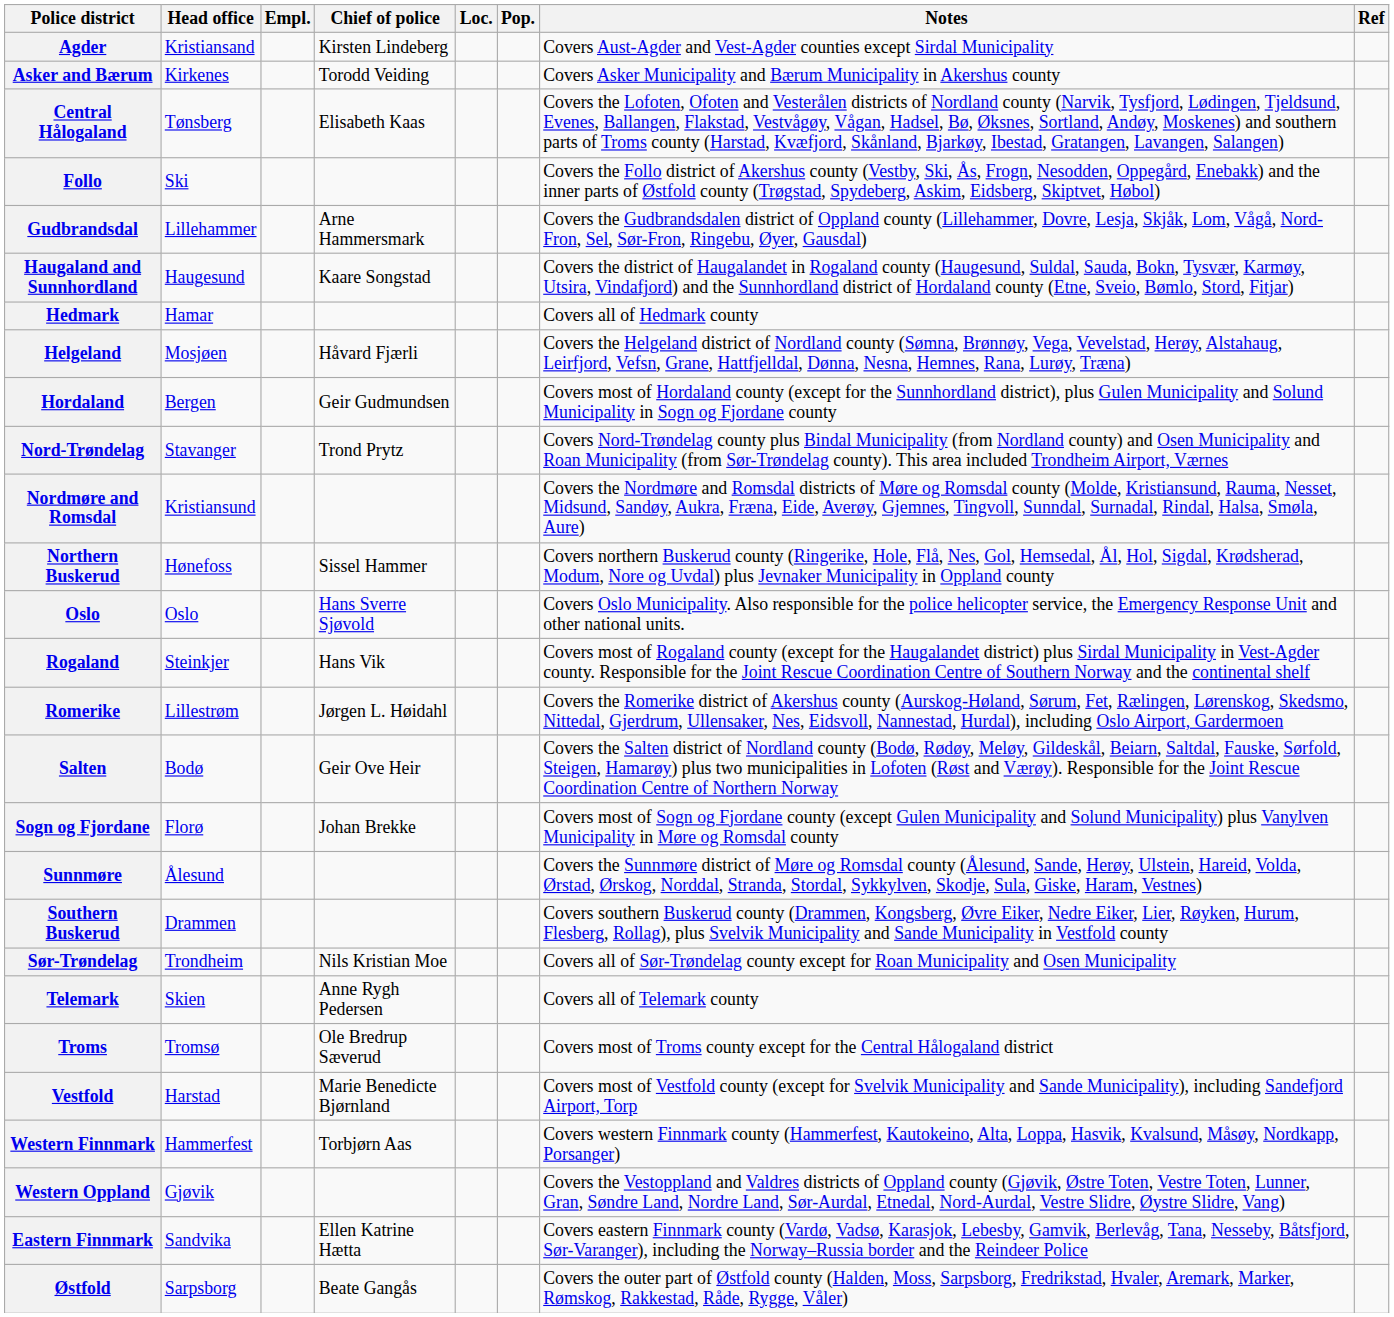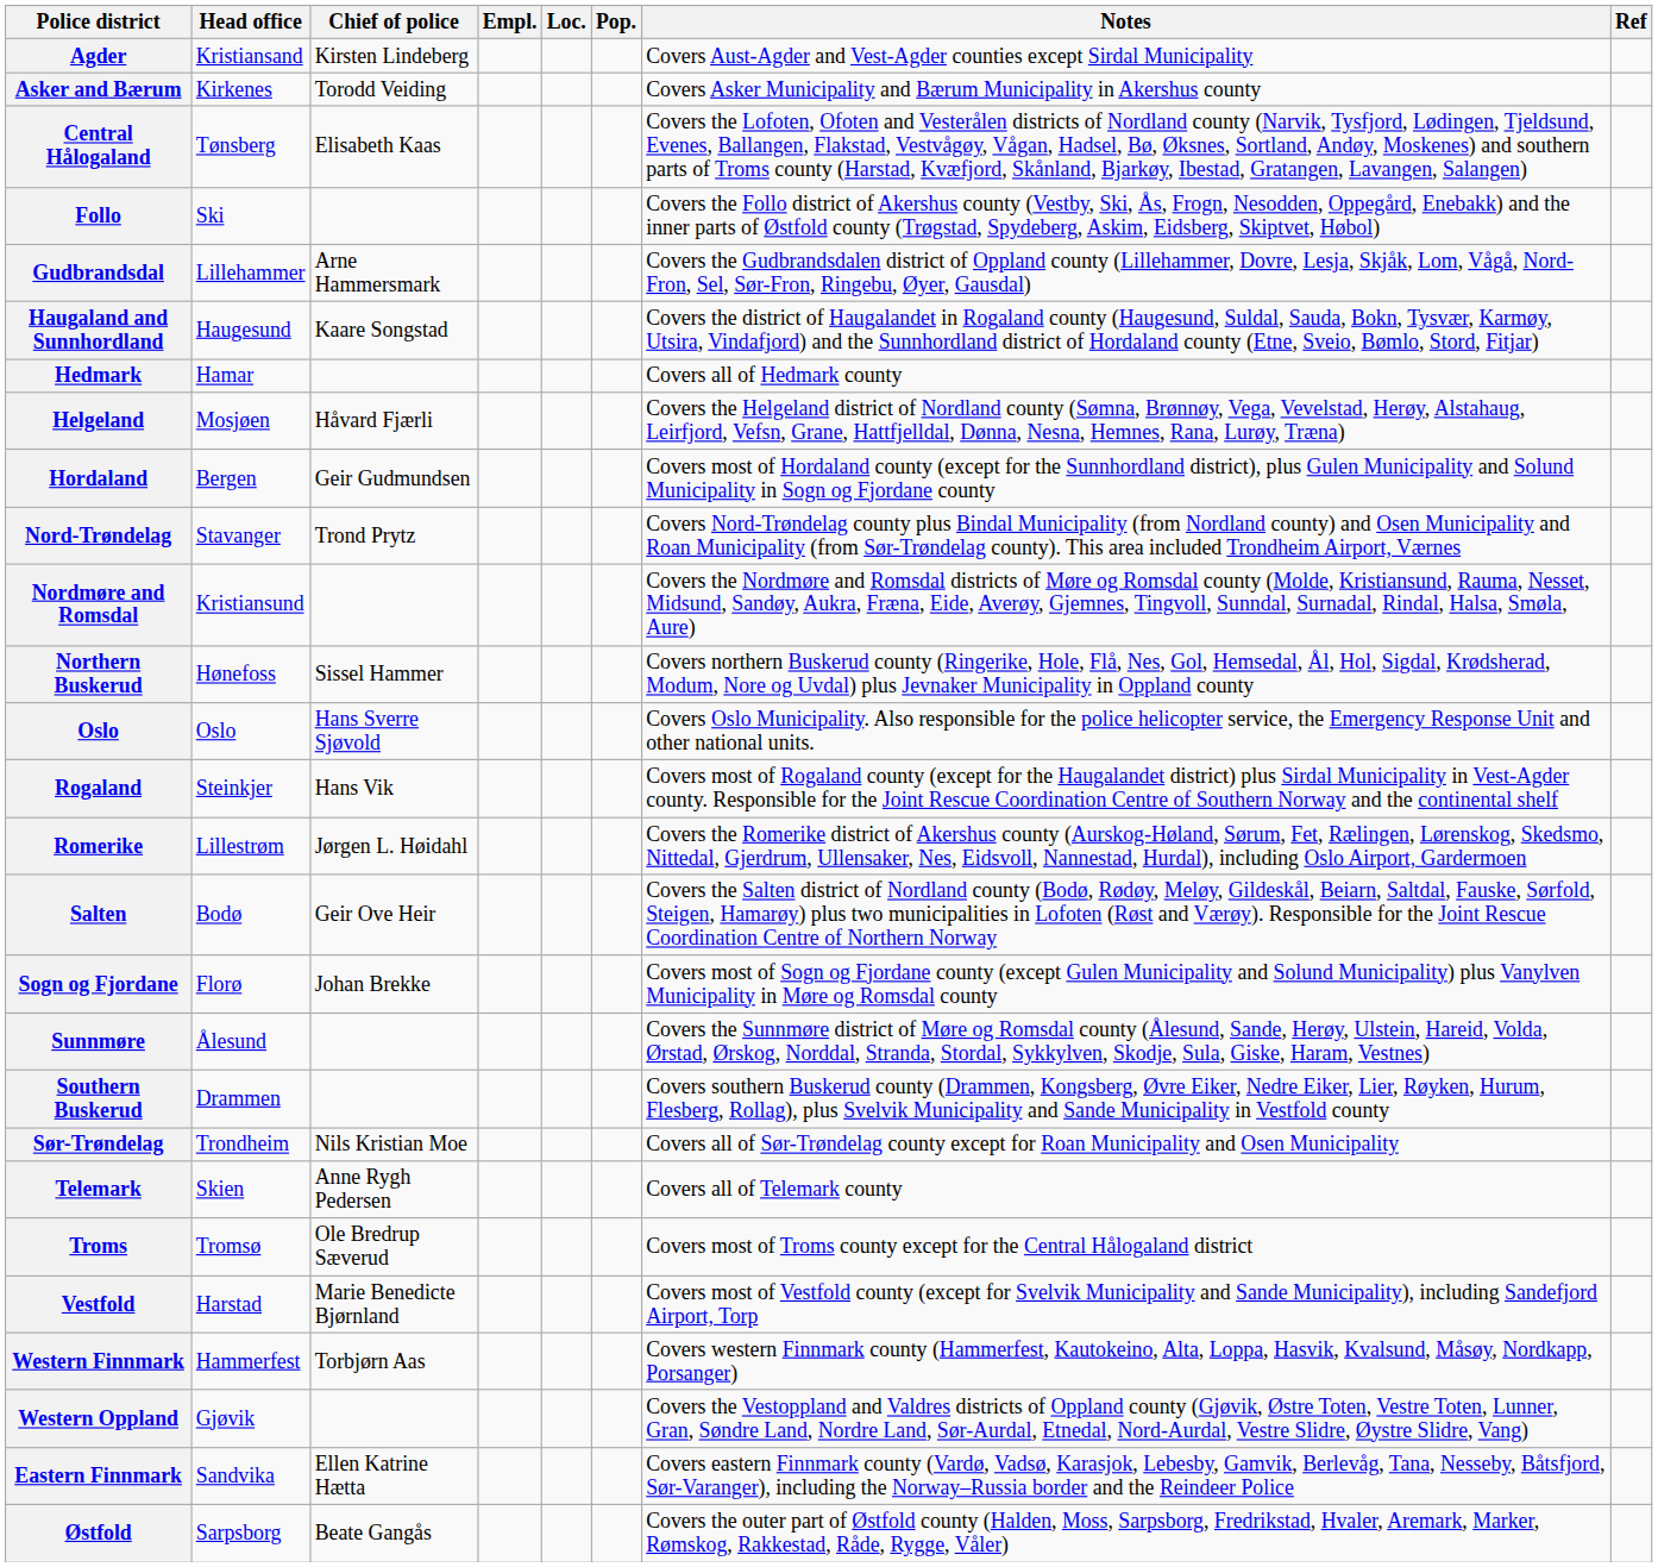columns swapped: Chief of police <-> Empl.
